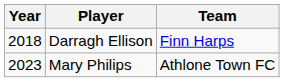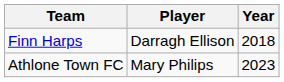columns swapped: Year <-> Team
